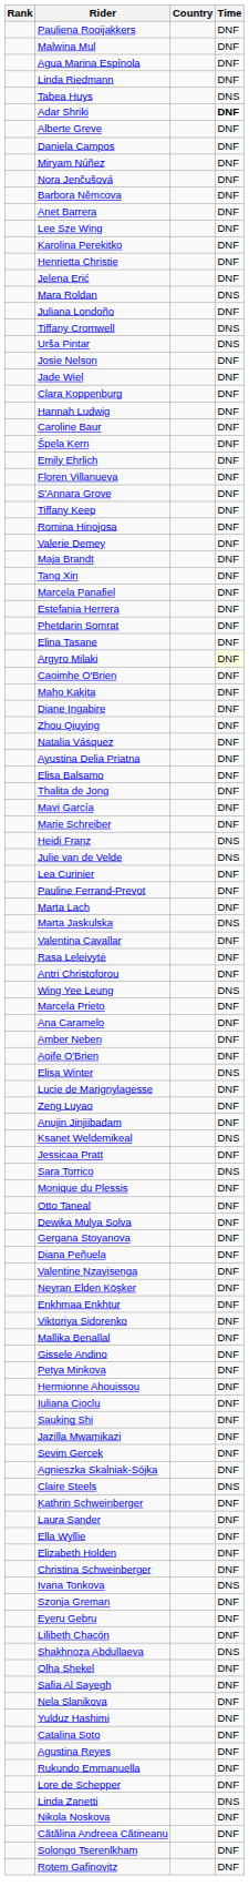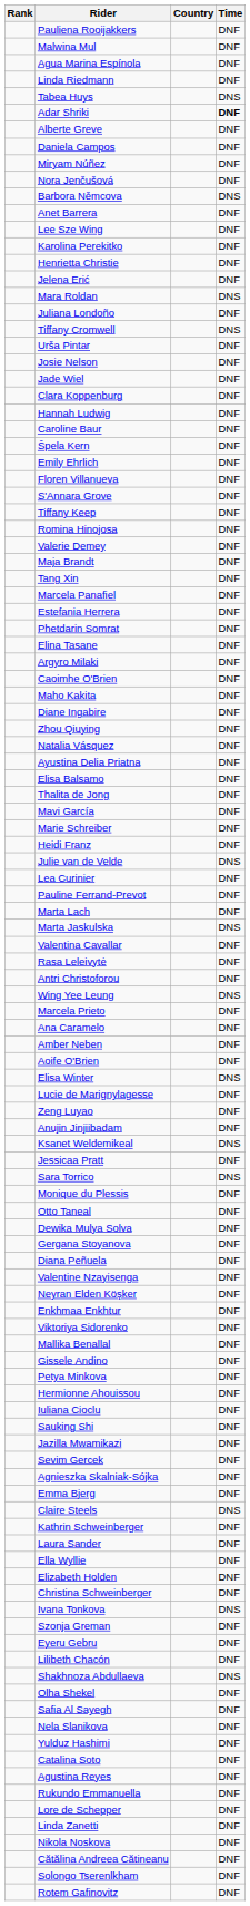Barbora Němcova | Time: DNF -> DNS
Urša Pintar | Time: DNS -> DNF
Argyro Milaki | Time: lightyellow background -> no background
Heidi Franz | Time: DNS -> DNF
+ row: Emma Bjerg | DNF
Linda Zanetti | Time: DNS -> DNF
